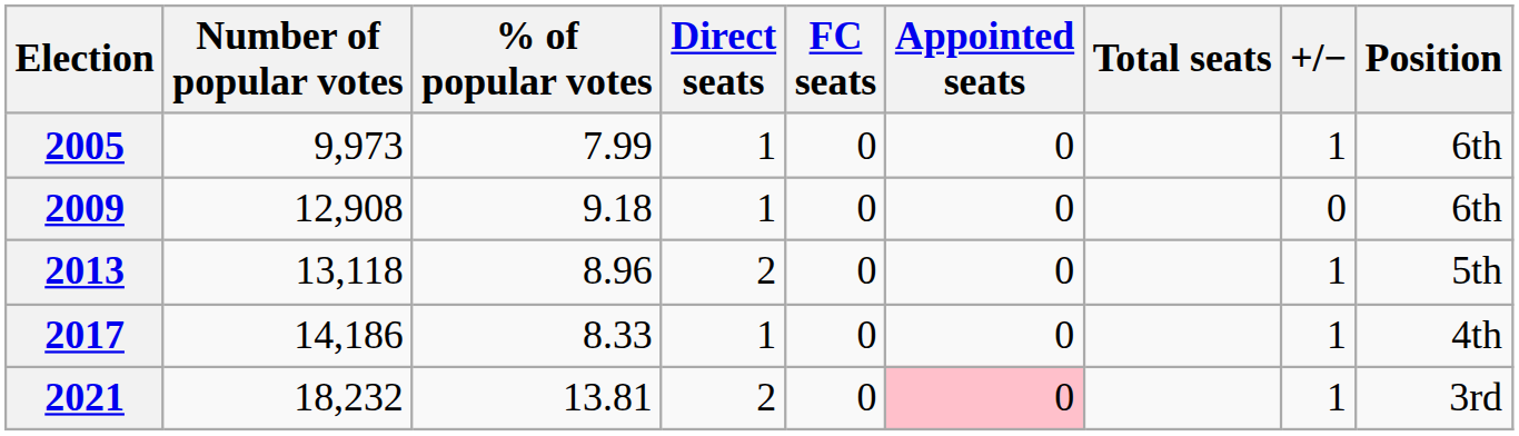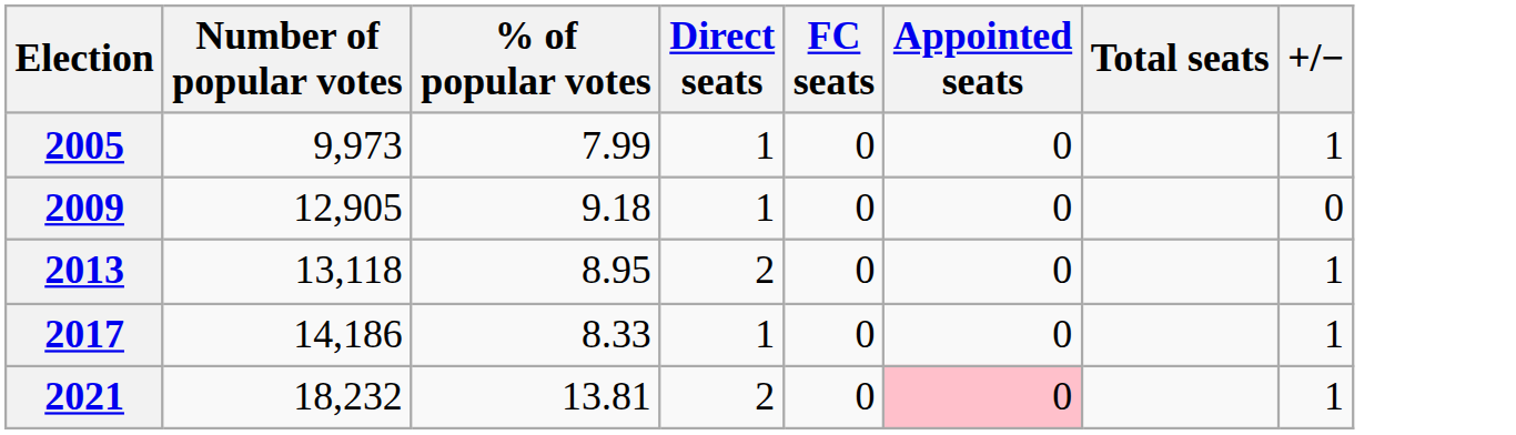- column: Position | 6th | 6th | 5th | 4th | 3rd
2009 | Number of popular votes: 12,908 -> 12,905
2013 | % of popular votes: 8.96 -> 8.95
